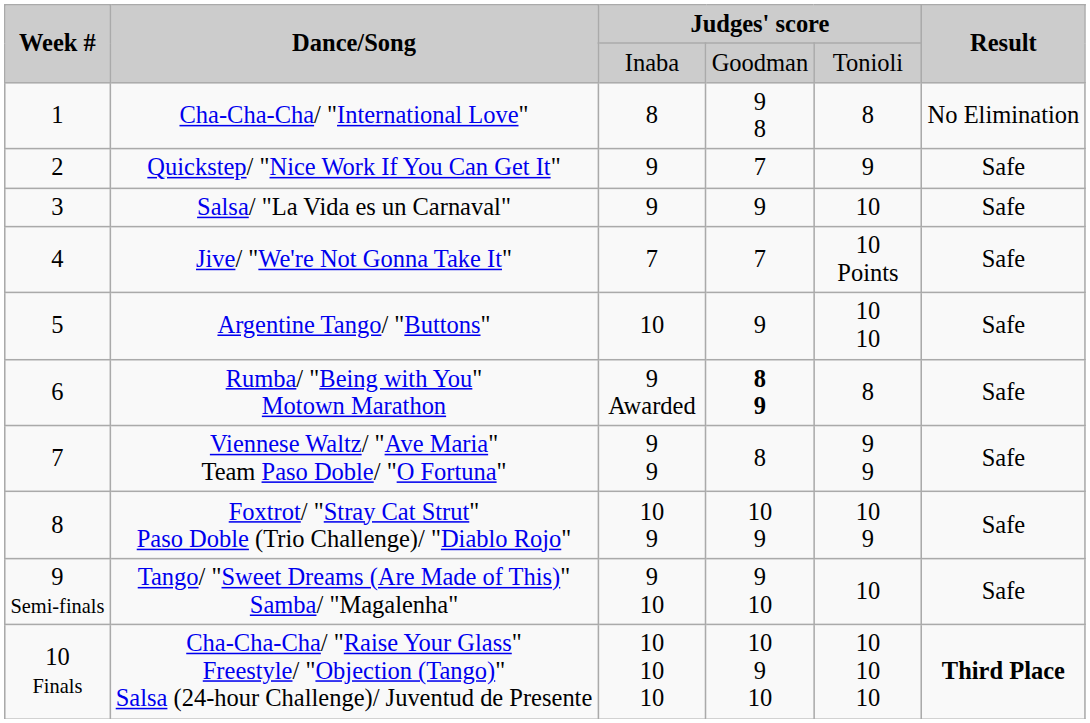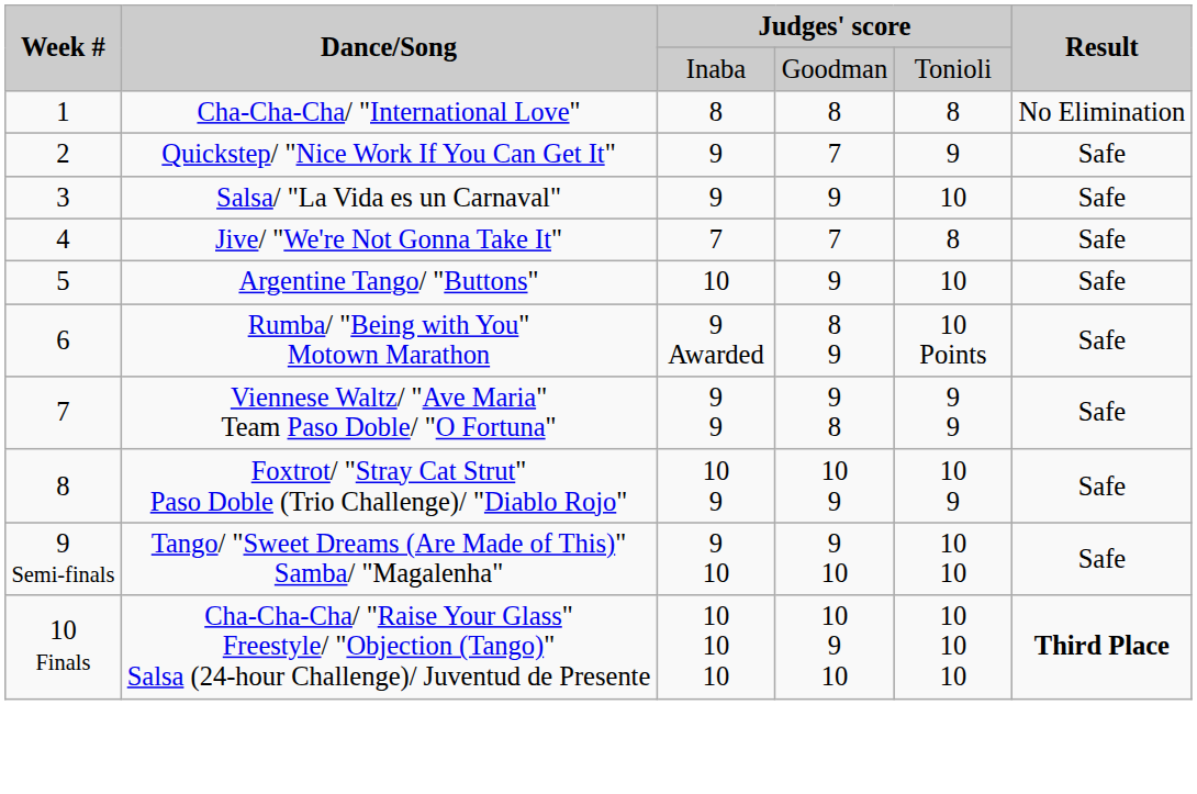Cha-Cha-Cha/ "International Love" | column 4: 9 8 -> 8
Jive/ "We're Not Gonna Take It" | column 5: 10 Points -> 8
Argentine Tango/ "Buttons" | column 5: 10 10 -> 10
Rumba/ "Being with You" Motown Marathon | column 4: bold -> normal
Rumba/ "Being with You" Motown Marathon | column 5: 8 -> 10 Points
Viennese Waltz/ "Ave Maria" Team Paso Doble/ "O Fortuna" | column 4: 8 -> 9 8
Tango/ "Sweet Dreams (Are Made of This)" Samba/ "Magalenha" | column 5: 10 -> 10 10
